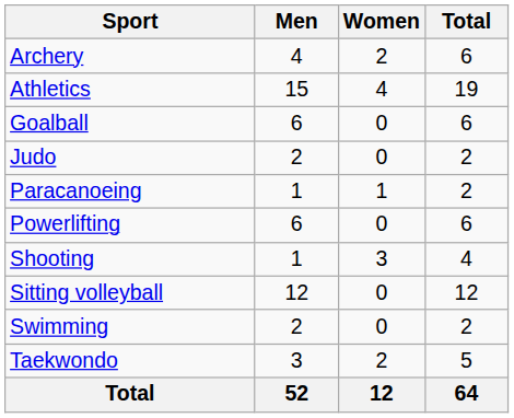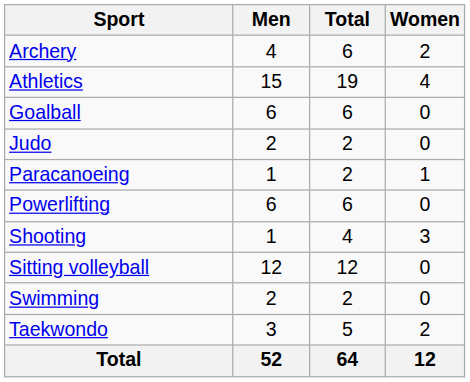columns swapped: Women <-> Total
